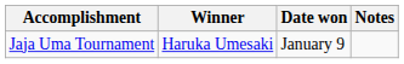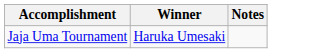- column: Date won | January 9
